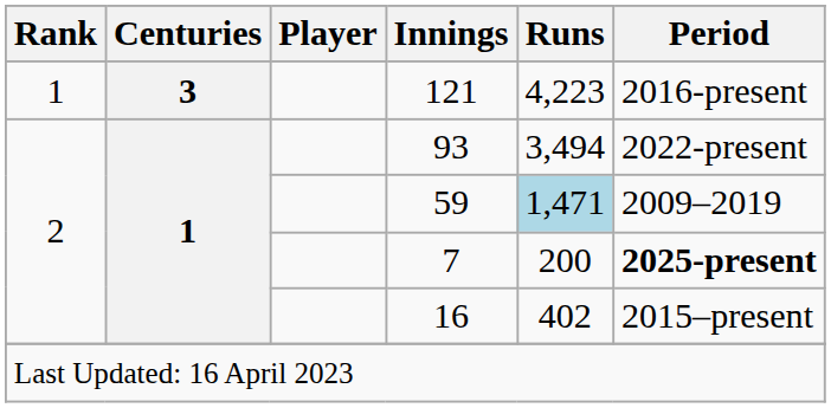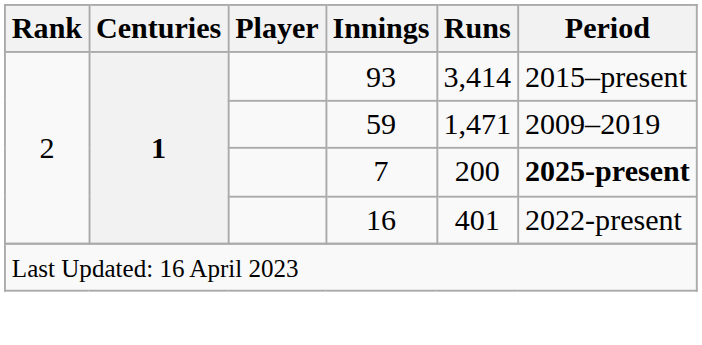- row: 1 | 3 | 121 | 4,223 | 2016-present
93 | Runs: 3,494 -> 3,414
93 | Period: 2022-present -> 2015–present
59 | Runs: lightblue background -> no background
16 | Runs: 402 -> 401
16 | Period: 2015–present -> 2022-present
